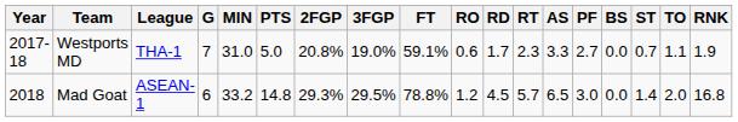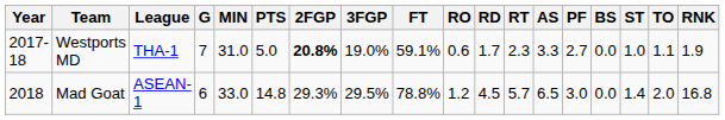Westports MD | 2FGP: normal -> bold
Westports MD | ST: 0.7 -> 1.0
Mad Goat | MIN: 33.2 -> 33.0
